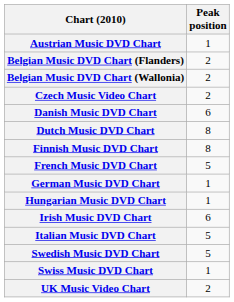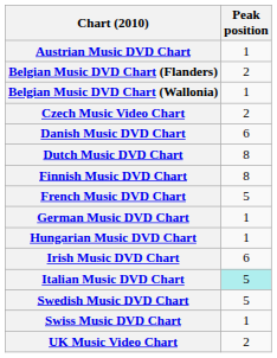Belgian Music DVD Chart (Wallonia) | Peak position: 2 -> 1
Italian Music DVD Chart | Peak position: no background -> paleturquoise background
